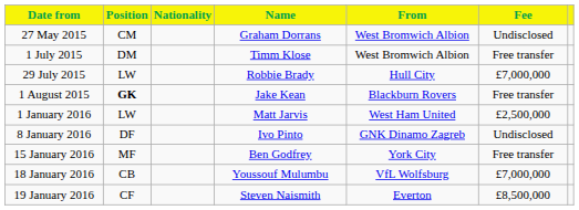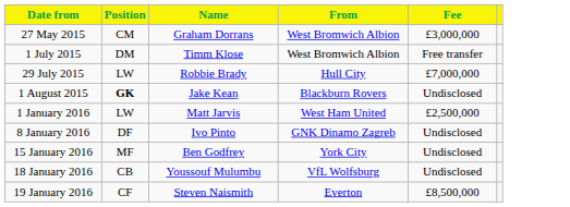- column: Nationality
27 May 2015 | Fee: Undisclosed -> £3,000,000
1 August 2015 | Fee: Free transfer -> Undisclosed
15 January 2016 | Fee: Free transfer -> Undisclosed
18 January 2016 | Fee: £7,000,000 -> Undisclosed
